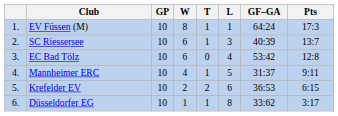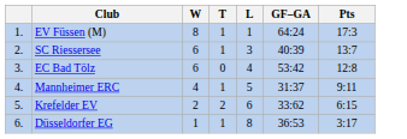- column: GP | 10 | 10 | 10 | 10 | 10 | 10
Krefelder EV | GF–GA: 36:53 -> 33:62
Düsseldorfer EG | GF–GA: 33:62 -> 36:53
